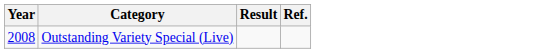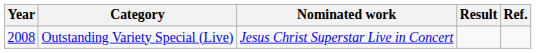+ column: Nominated work | Jesus Christ Superstar Live in Concert
